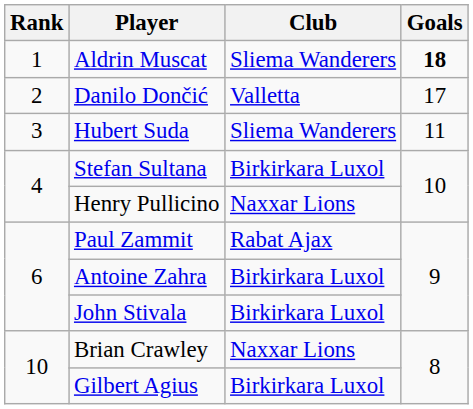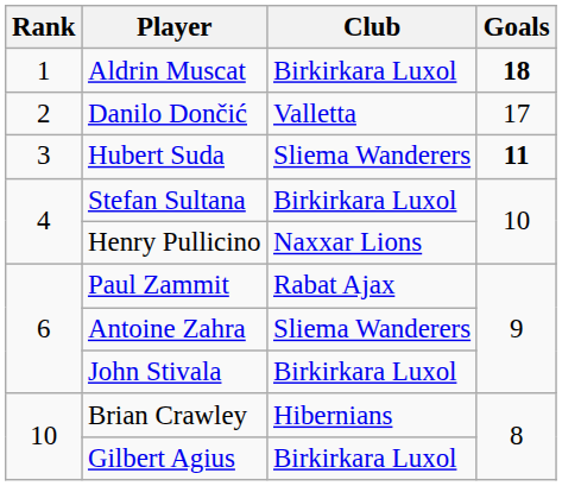Aldrin Muscat | Club: Sliema Wanderers -> Birkirkara Luxol
Hubert Suda | Goals: normal -> bold
Antoine Zahra | Club: Birkirkara Luxol -> Sliema Wanderers
Brian Crawley | Club: Naxxar Lions -> Hibernians
